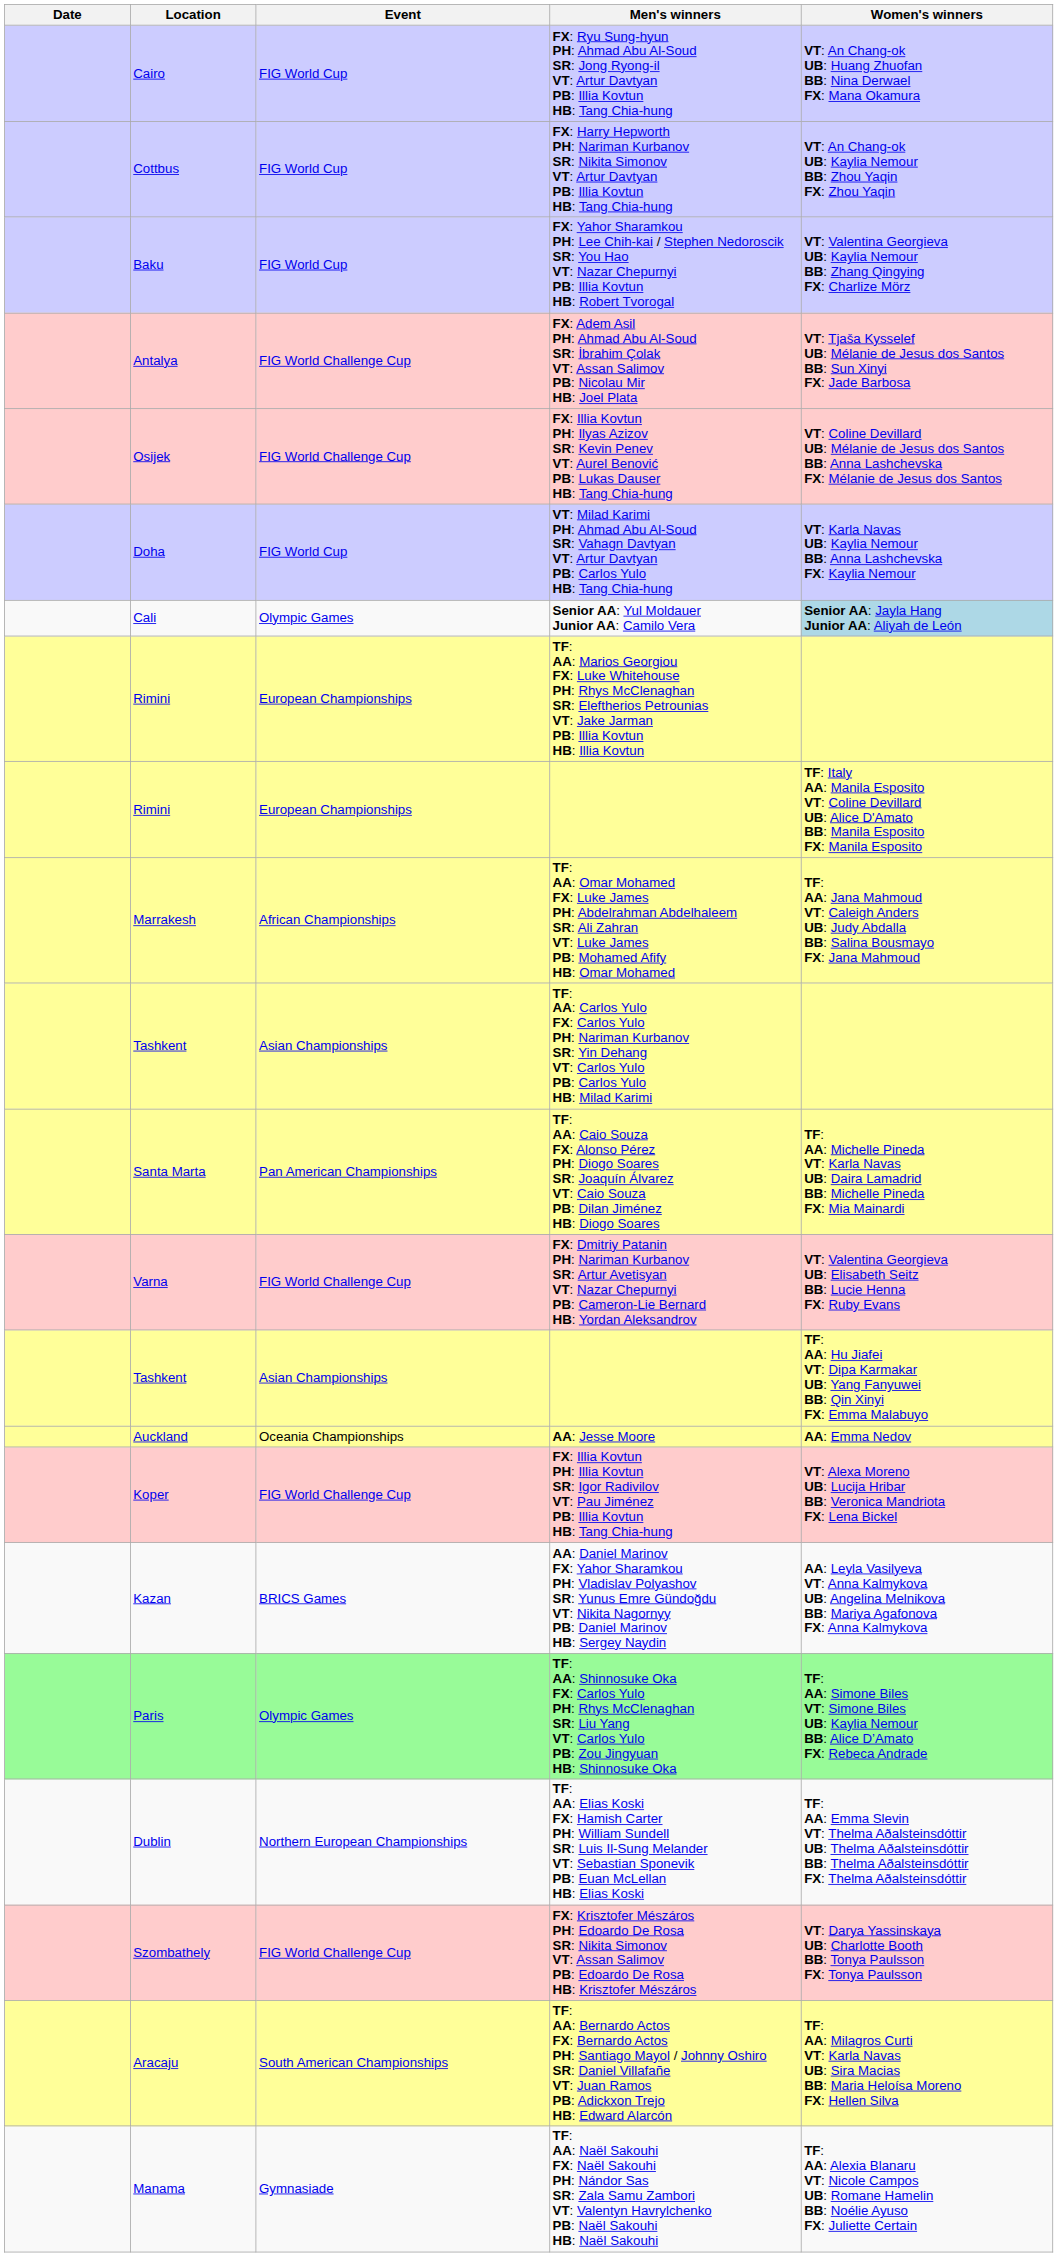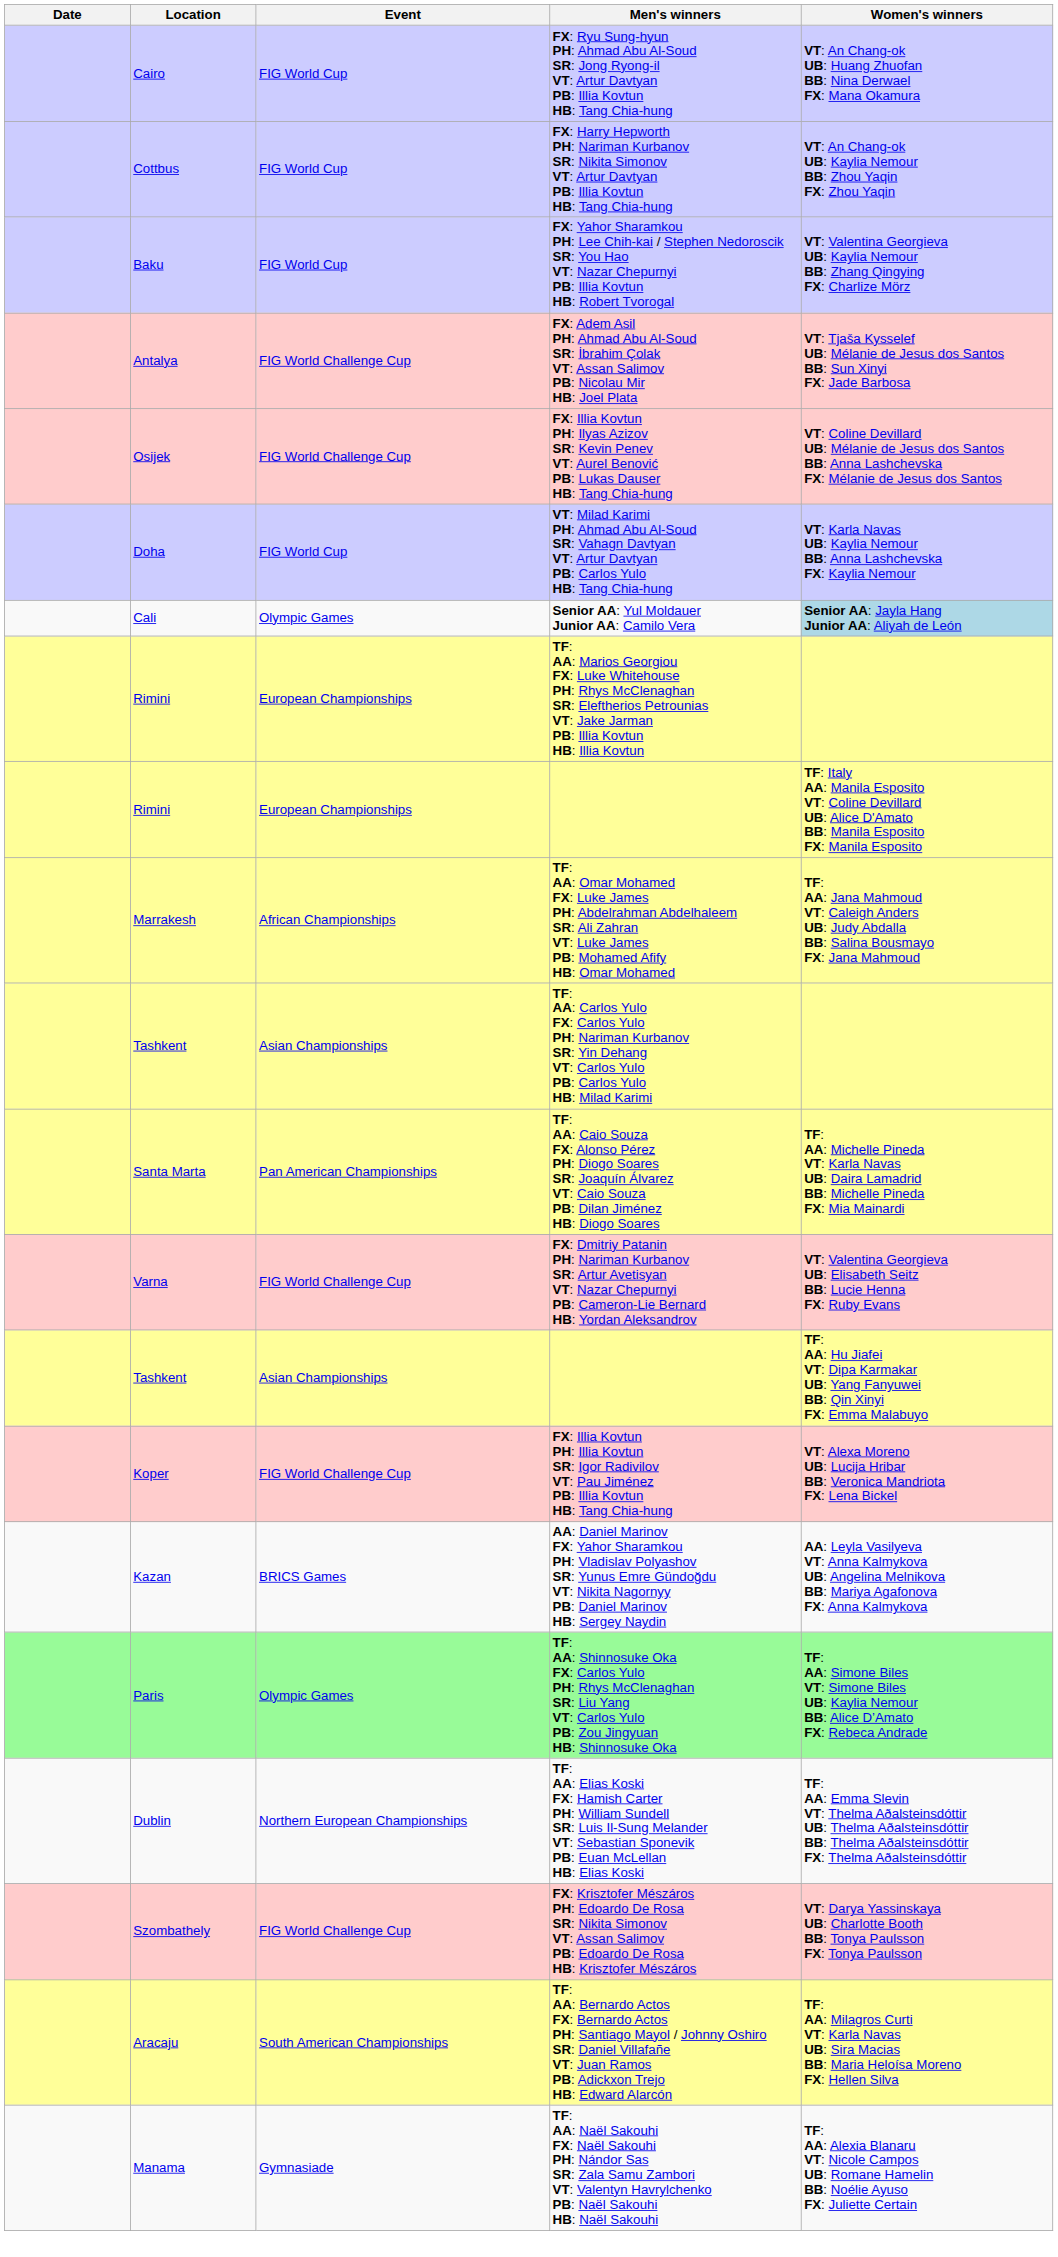- row: Auckland | Oceania Championships | AA: Jesse Moore | AA: Emma Nedov
